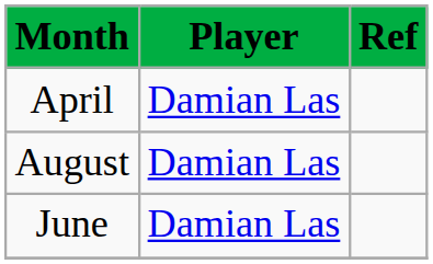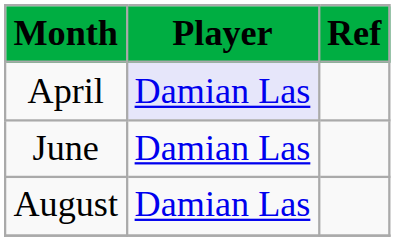April | Player: no background -> lavender background
rows swapped: June <-> August
